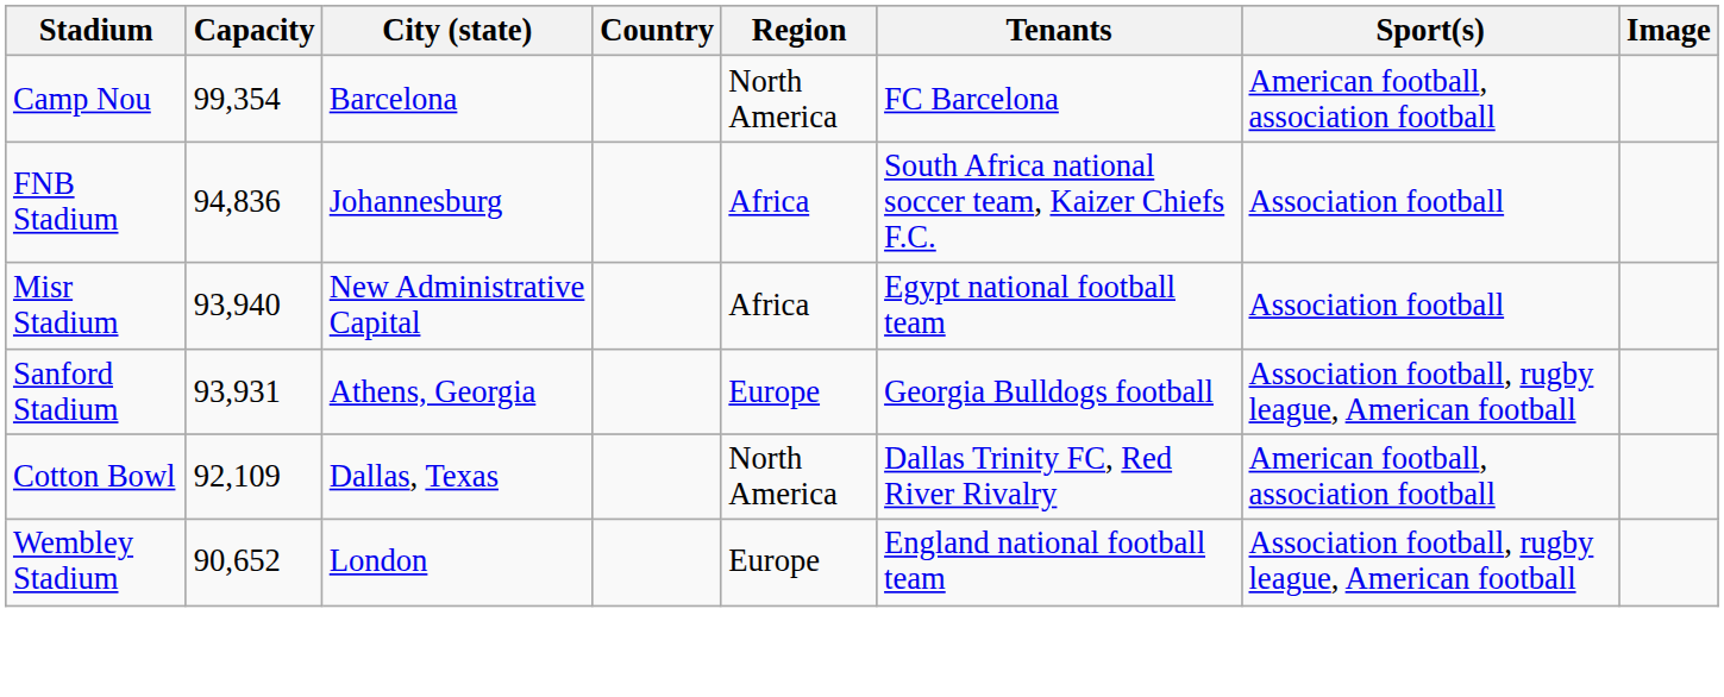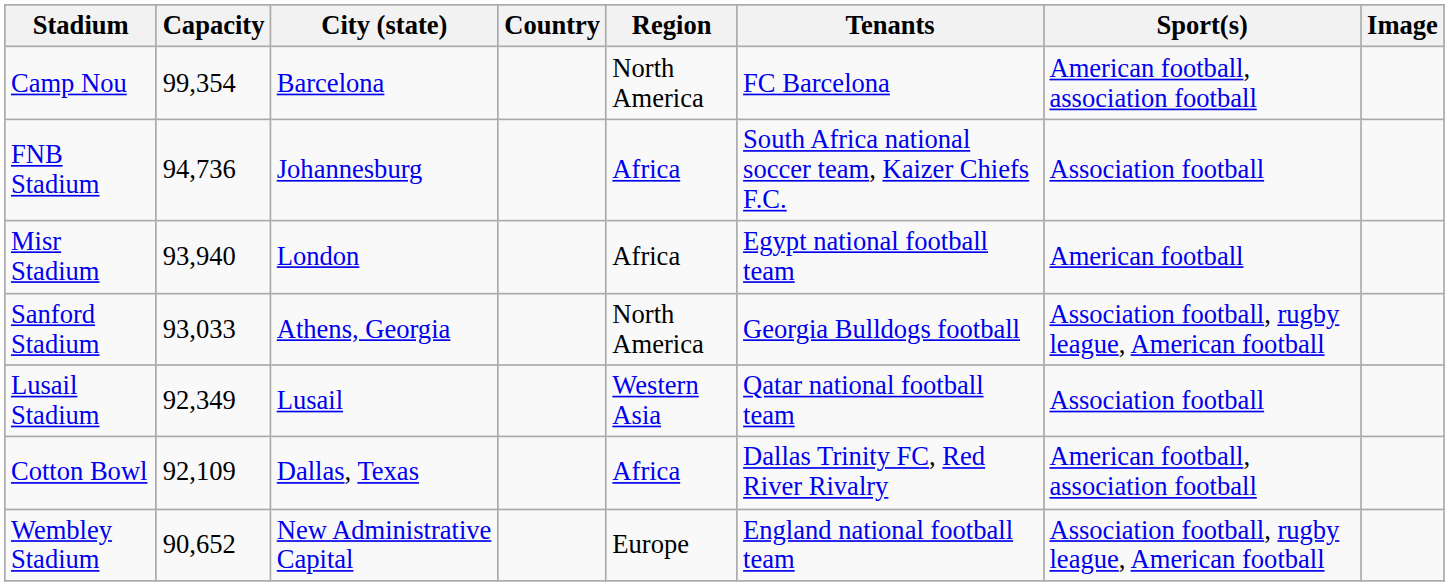FNB Stadium | Capacity: 94,836 -> 94,736
Misr Stadium | City (state): New Administrative Capital -> London
Misr Stadium | Sport(s): Association football -> American football
Sanford Stadium | Capacity: 93,931 -> 93,033
Sanford Stadium | Region: Europe -> North America
+ row: Lusail Stadium | 92,349 | Lusail | Western Asia | Qatar national football team | Association football
Cotton Bowl | Region: North America -> Africa
Wembley Stadium | City (state): London -> New Administrative Capital
